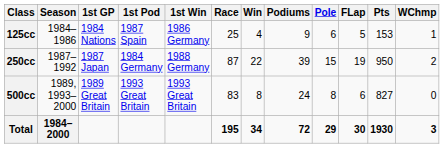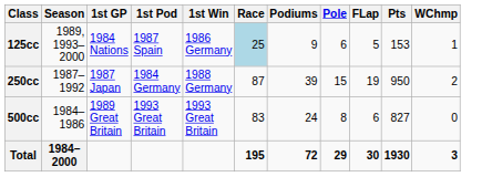- column: Win | 4 | 22 | 8 | 34
125cc | Season: 1984–1986 -> 1989, 1993–2000
125cc | Race: no background -> lightblue background
500cc | Season: 1989, 1993–2000 -> 1984–1986
